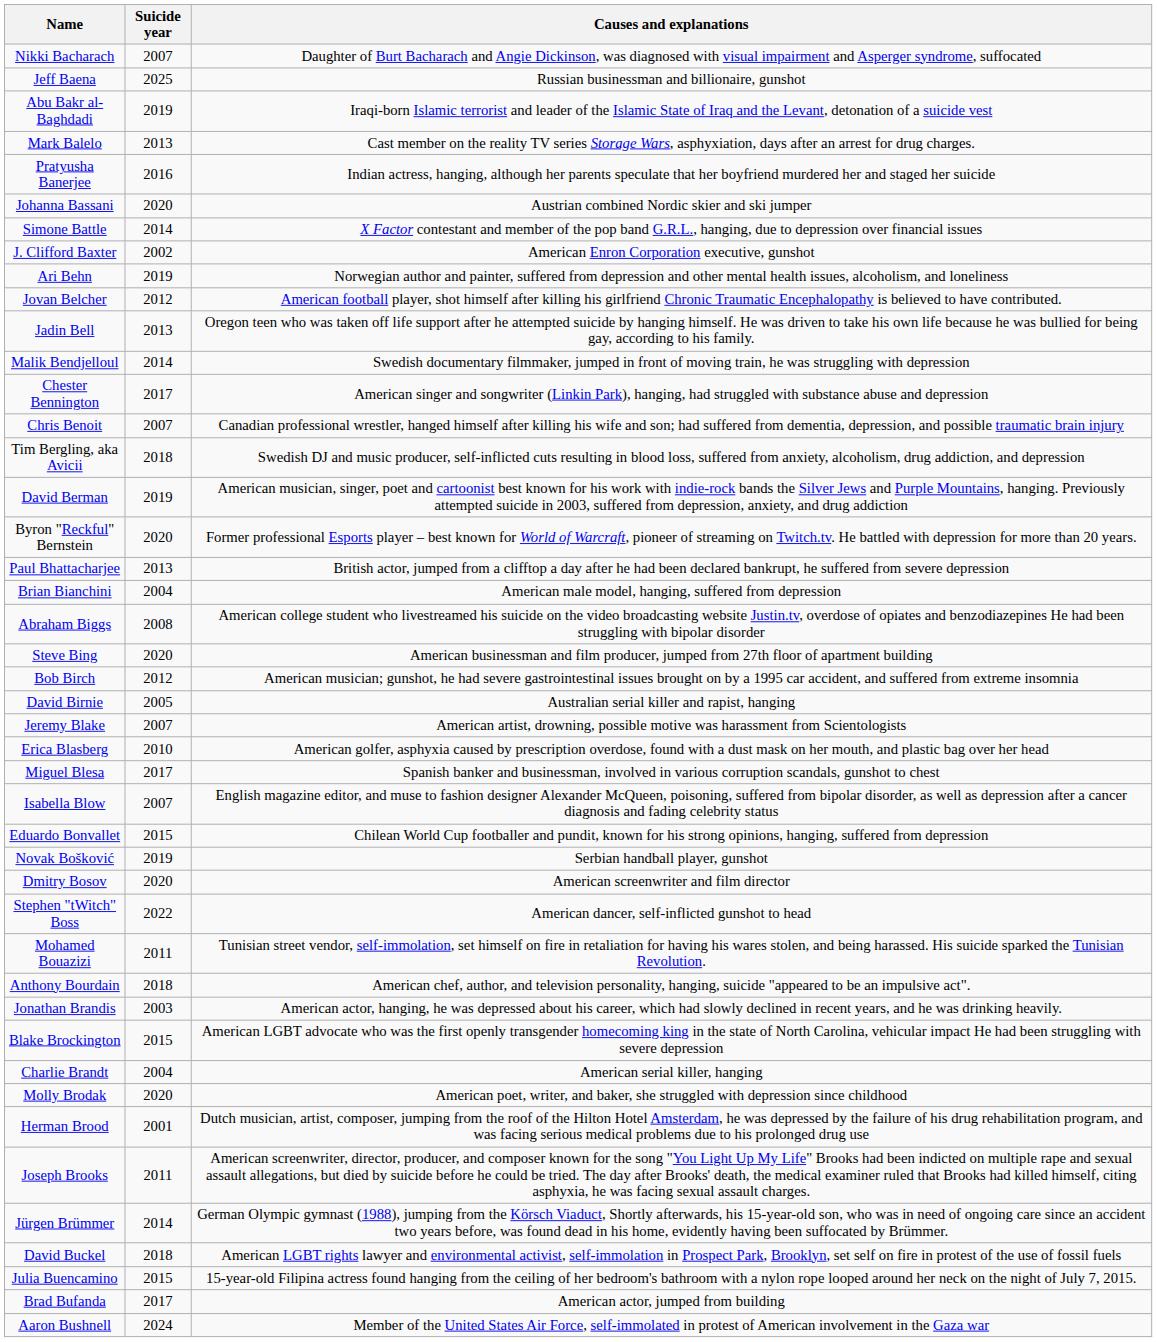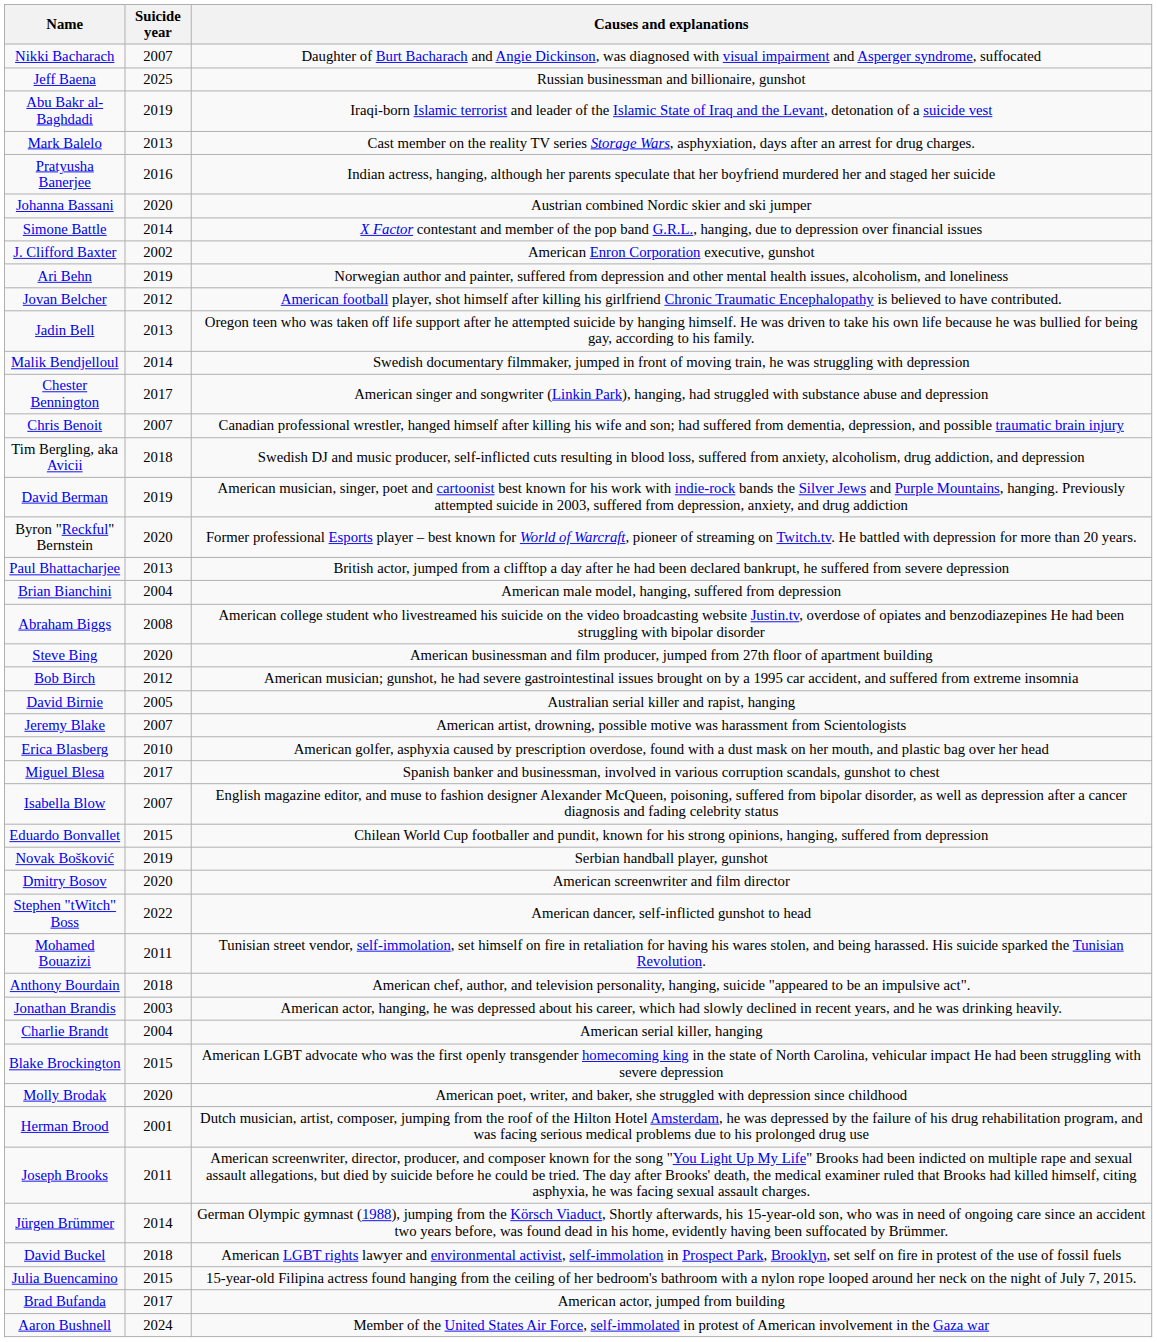rows swapped: Charlie Brandt <-> Blake Brockington
